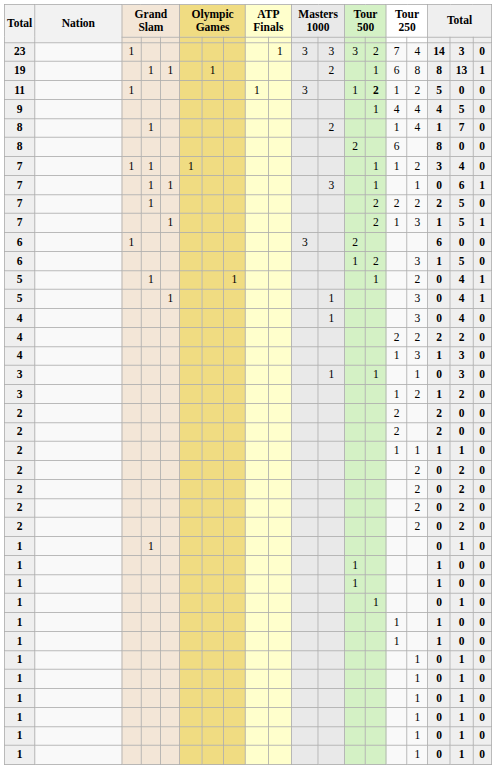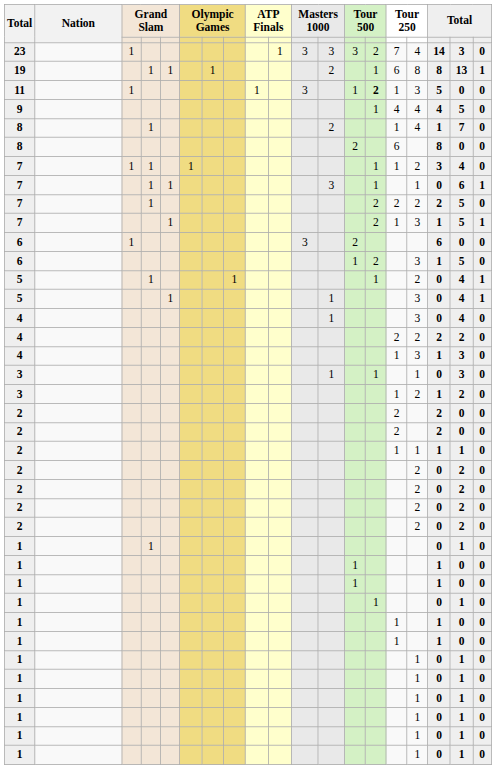11 | column 16: 2 -> 3
